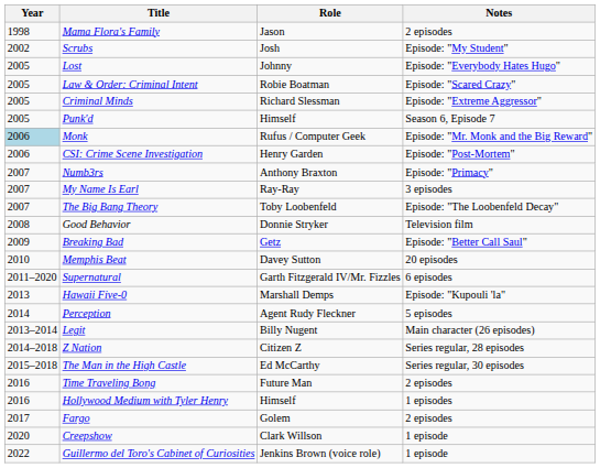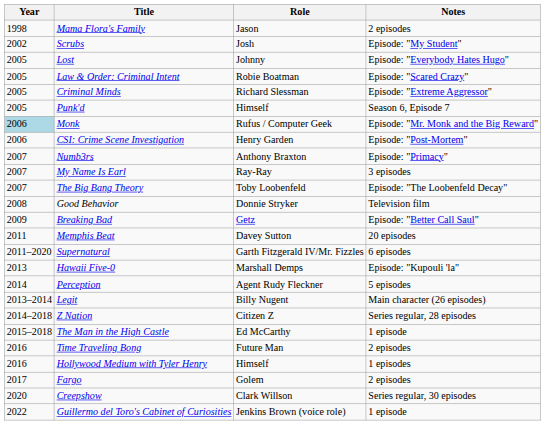Memphis Beat | Year: 2010 -> 2011
The Man in the High Castle | Notes: Series regular, 30 episodes -> 1 episode
Creepshow | Notes: 1 episode -> Series regular, 30 episodes
